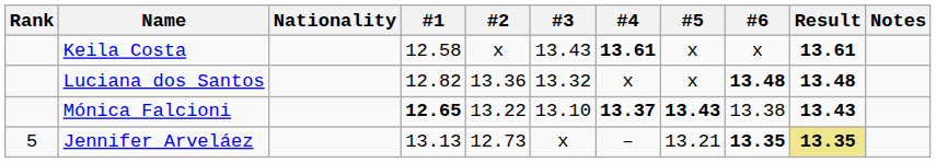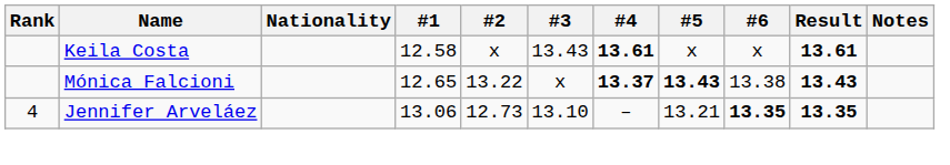- row: Luciana dos Santos | 12.82 | 13.36 | 13.32 | x | x | 13.48 | 13.48
Mónica Falcioni | #1: bold -> normal
Mónica Falcioni | #3: 13.10 -> x
Jennifer Arveláez | Rank: 5 -> 4
Jennifer Arveláez | #1: 13.13 -> 13.06
Jennifer Arveláez | #3: x -> 13.10
Jennifer Arveláez | Result: khaki background -> no background
